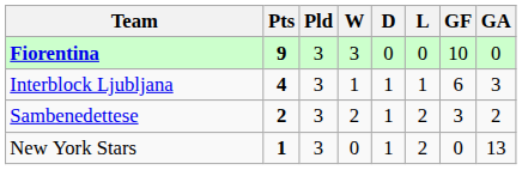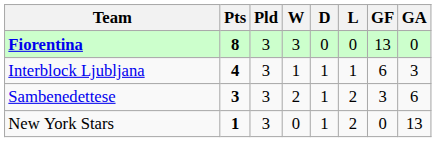Fiorentina | Pts: 9 -> 8
Fiorentina | GF: 10 -> 13
Sambenedettese | Pts: 2 -> 3
Sambenedettese | GA: 2 -> 6
